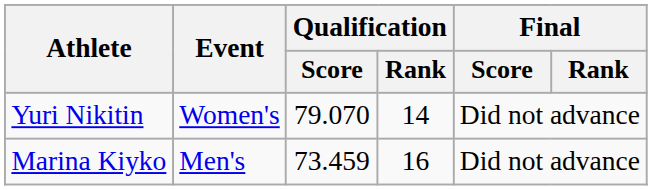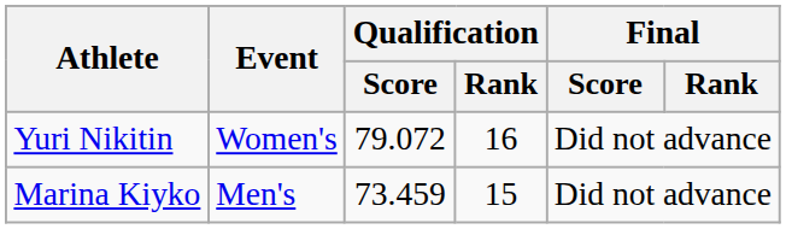Yuri Nikitin | Qualification / Score: 79.070 -> 79.072
Yuri Nikitin | Qualification / Rank: 14 -> 16
Marina Kiyko | Qualification / Rank: 16 -> 15
